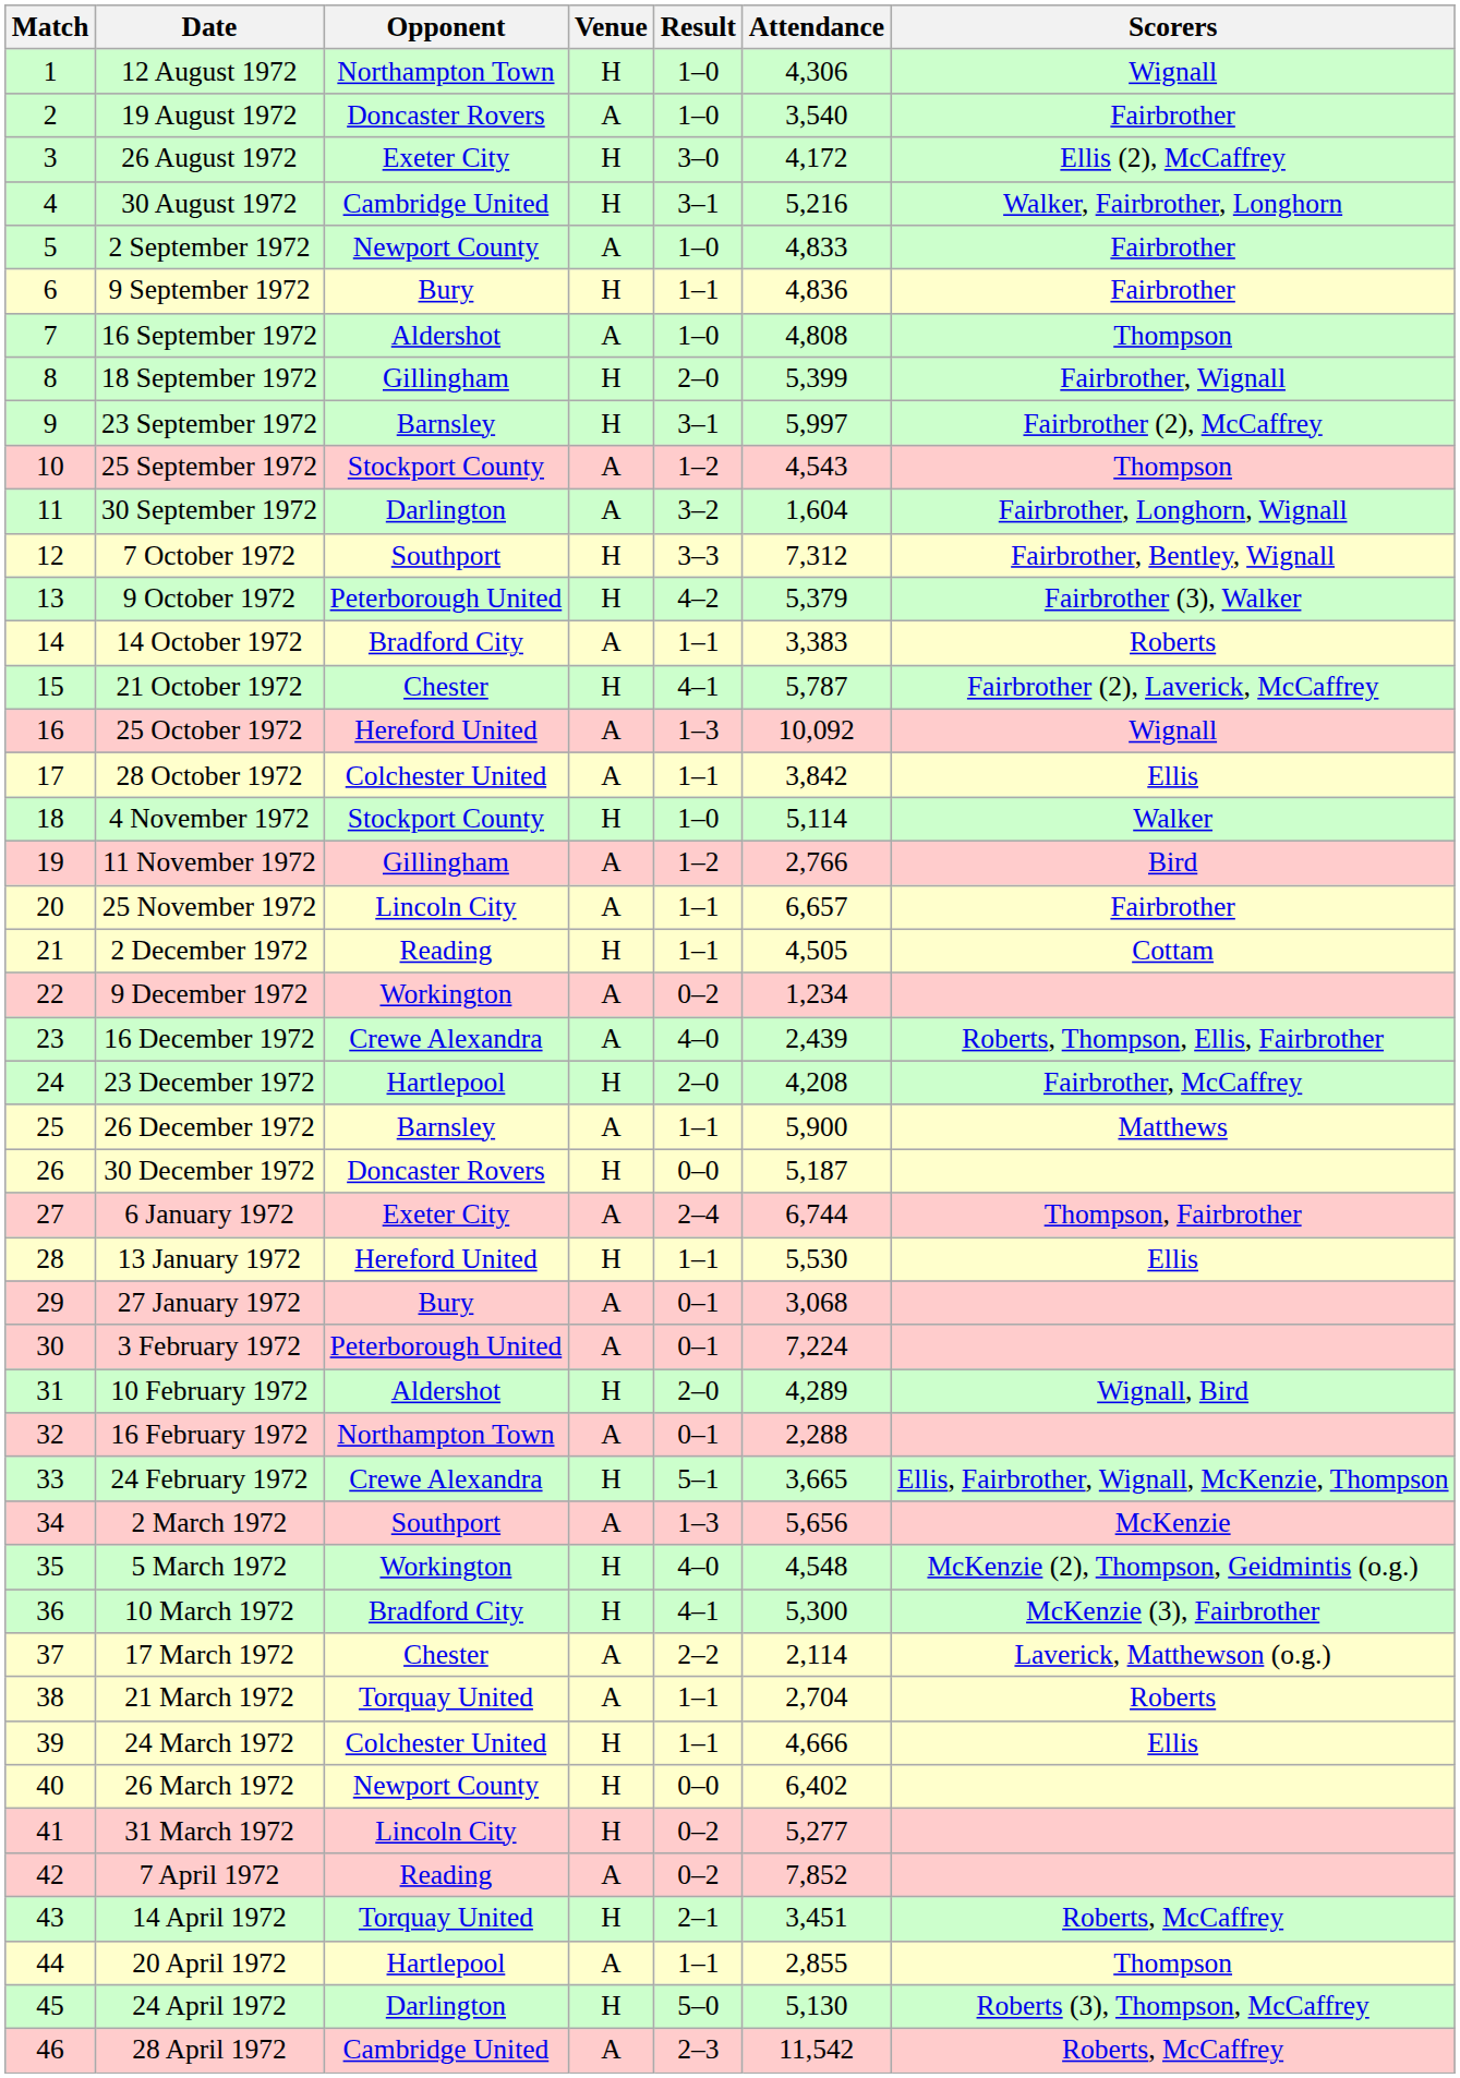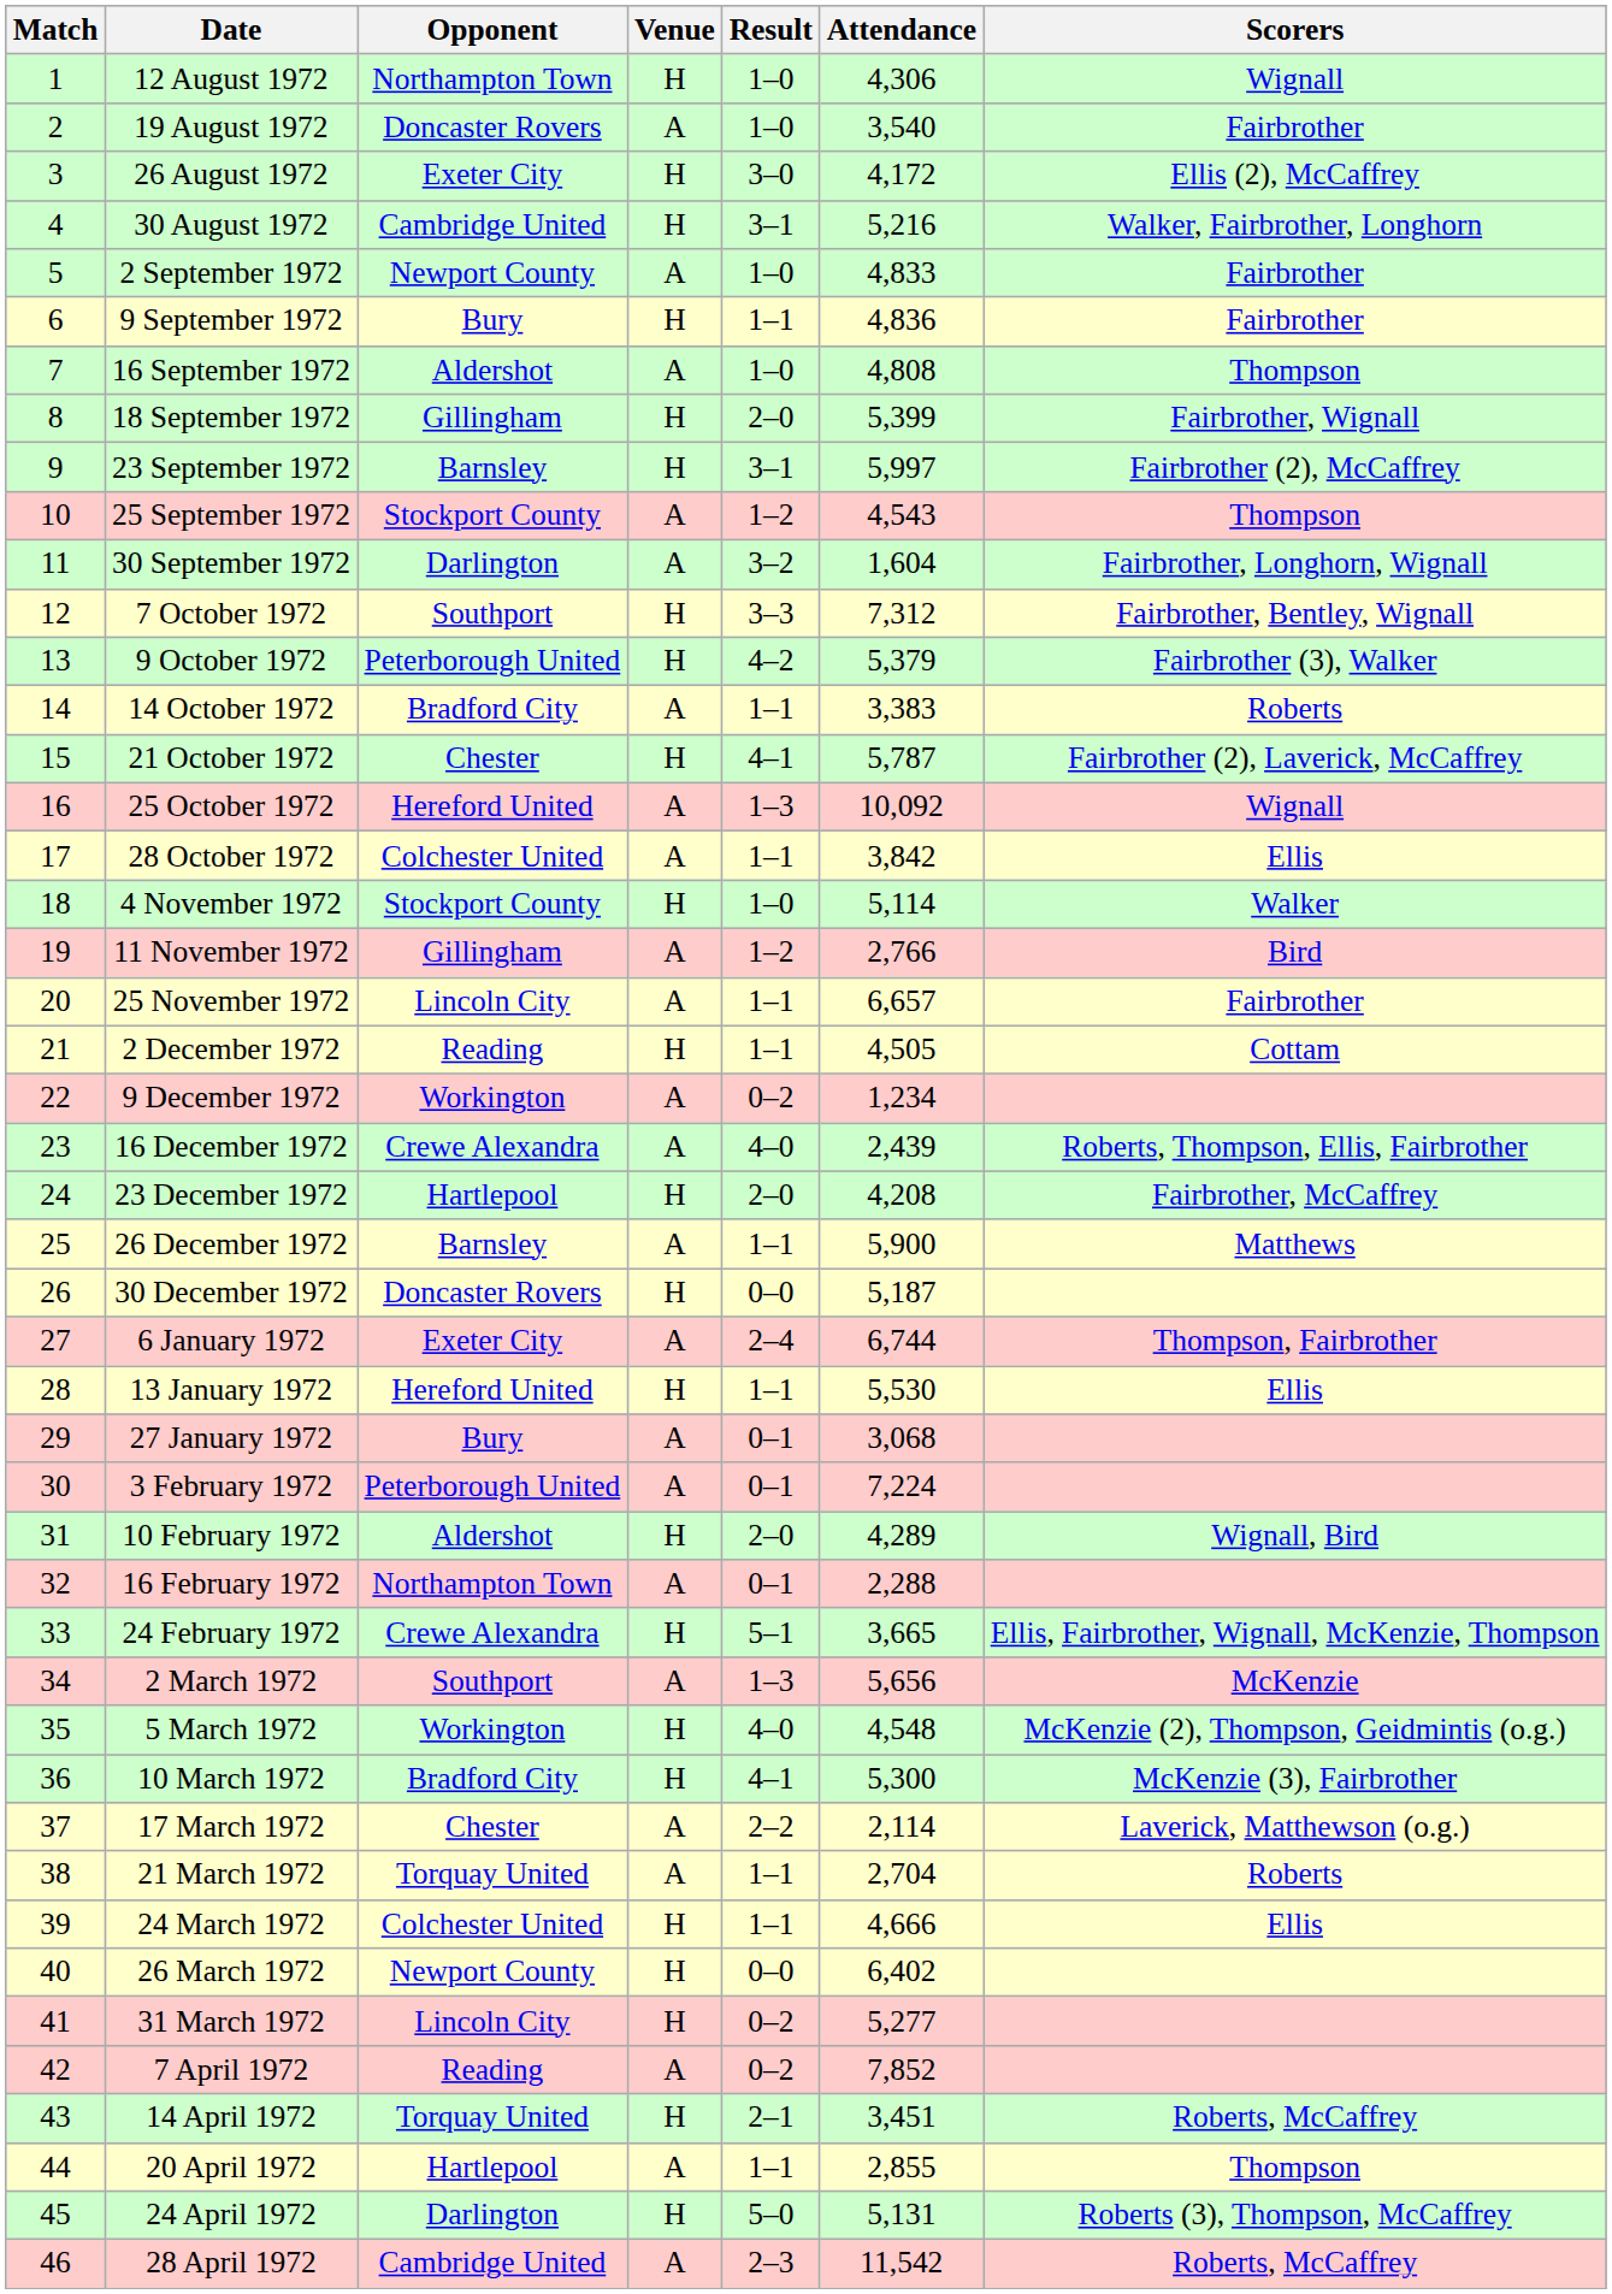24 April 1972 | Attendance: 5,130 -> 5,131
